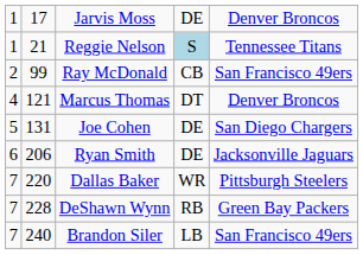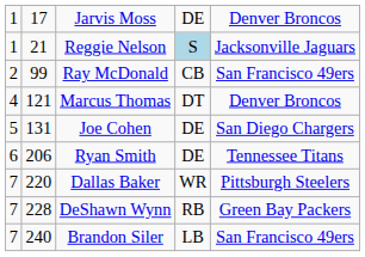Reggie Nelson | column 5: Tennessee Titans -> Jacksonville Jaguars
Ryan Smith | column 5: Jacksonville Jaguars -> Tennessee Titans
